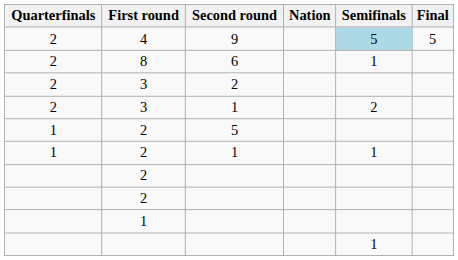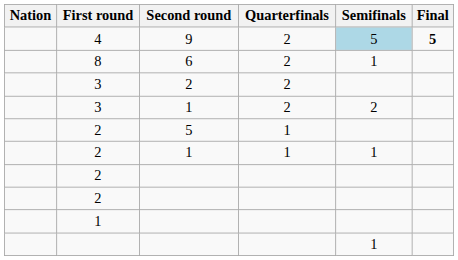columns swapped: Nation <-> Quarterfinals
4 | Final: normal -> bold
